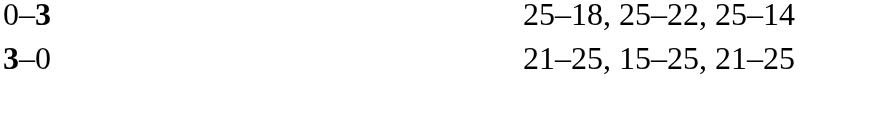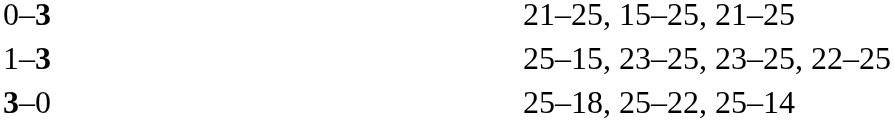0–3 | column 4: 25–18, 25–22, 25–14 -> 21–25, 15–25, 21–25
+ row: 1–3 | 25–15, 23–25, 23–25, 22–25
3–0 | column 4: 21–25, 15–25, 21–25 -> 25–18, 25–22, 25–14
